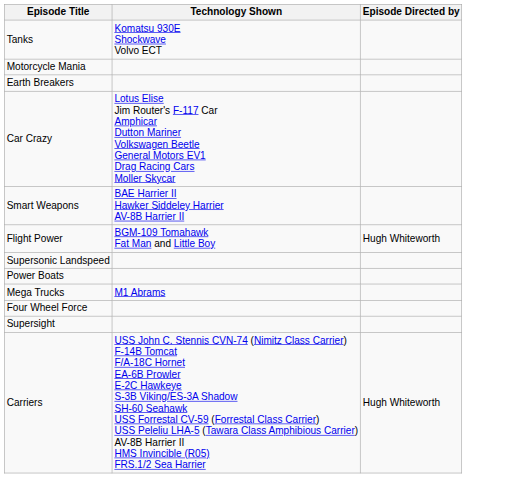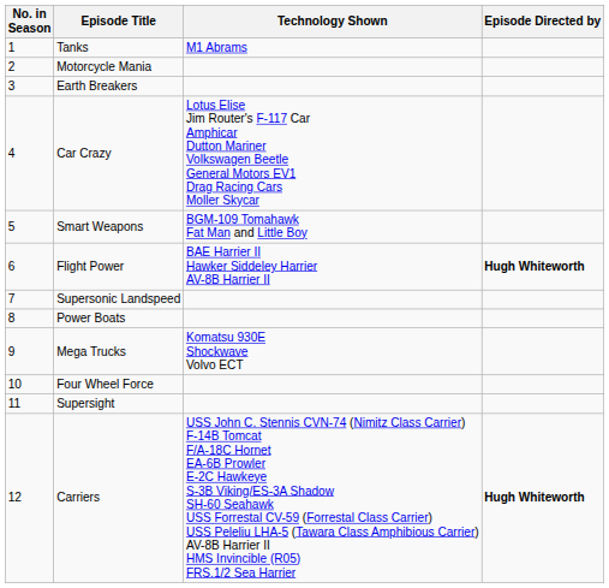+ column: No. in Season | 1 | 2 | 3 | 4 | 5 | 6 | 7 | 8 | 9 | 10 | 11 | 12
Tanks | Technology Shown: Komatsu 930E Shockwave Volvo ECT -> M1 Abrams
Smart Weapons | Technology Shown: BAE Harrier II Hawker Siddeley Harrier AV-8B Harrier II -> BGM-109 Tomahawk Fat Man and Little Boy
Flight Power | Technology Shown: BGM-109 Tomahawk Fat Man and Little Boy -> BAE Harrier II Hawker Siddeley Harrier AV-8B Harrier II
Flight Power | Episode Directed by: normal -> bold
Mega Trucks | Technology Shown: M1 Abrams -> Komatsu 930E Shockwave Volvo ECT
Carriers | Episode Directed by: normal -> bold
